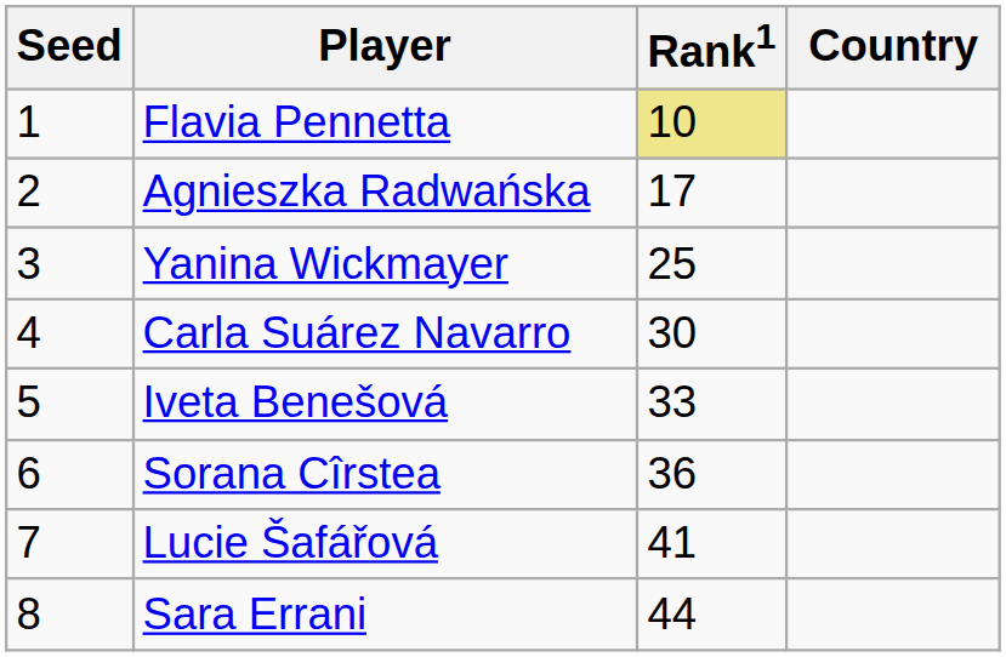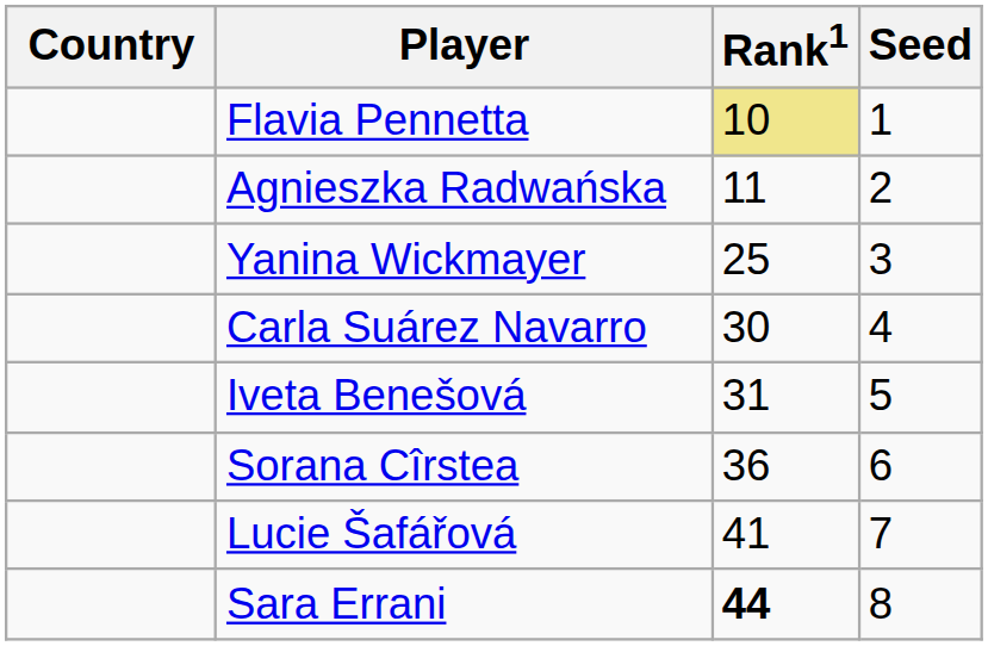columns swapped: Country <-> Seed
Agnieszka Radwańska | Rank1: 17 -> 11
Iveta Benešová | Rank1: 33 -> 31
Sara Errani | Rank1: normal -> bold
